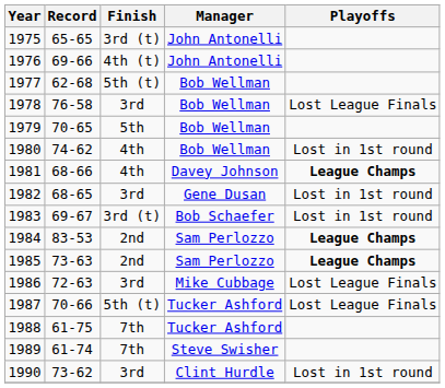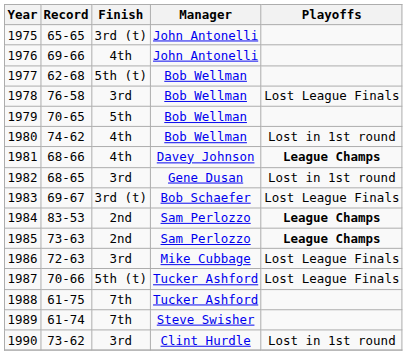1976 | Finish: 4th (t) -> 4th
1983 | Playoffs: Lost in 1st round -> Lost League Finals
